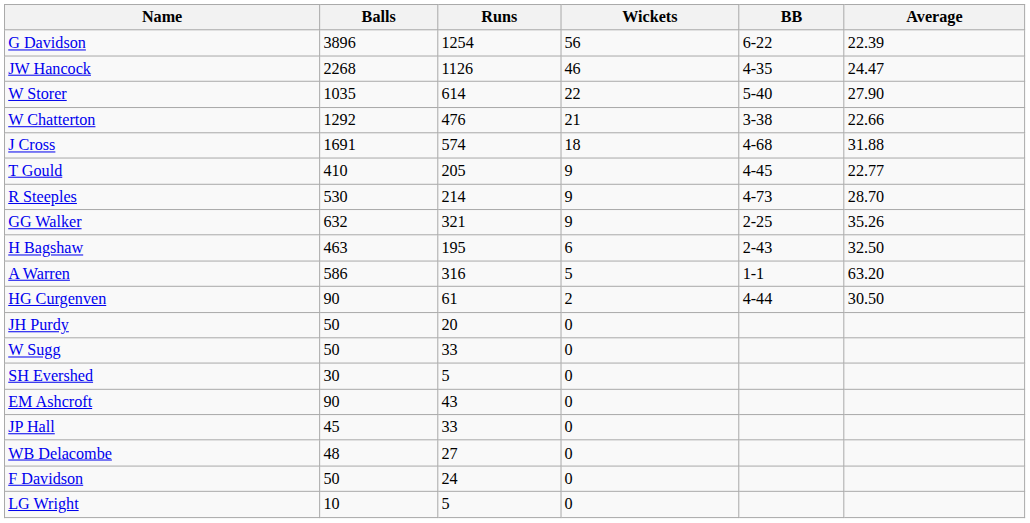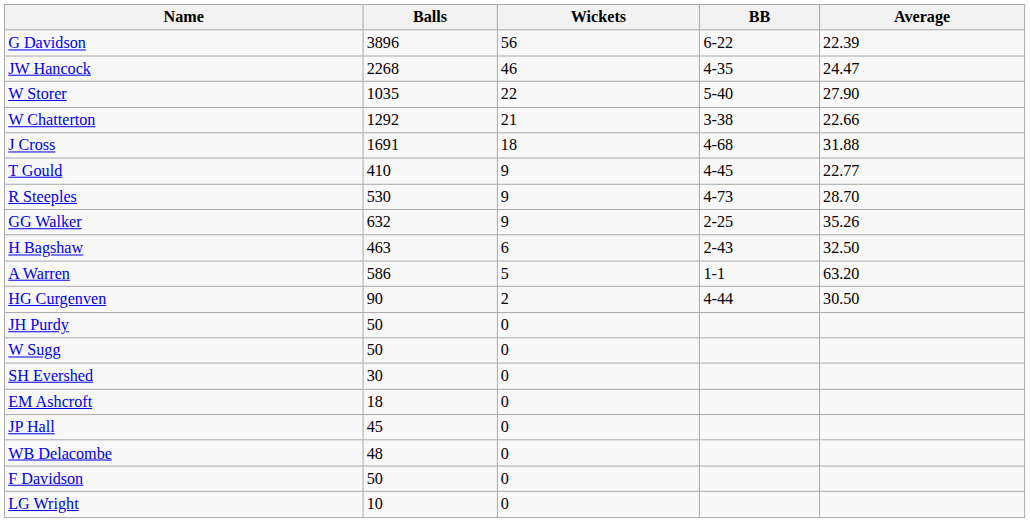- column: Runs | 1254 | 1126 | 614 | 476 | 574 | 205 | 214 | 321 | 195 | 316 | 61 | 20 | 33 | 5 | 43 | 33 | 27 | 24 | 5
EM Ashcroft | Balls: 90 -> 18
